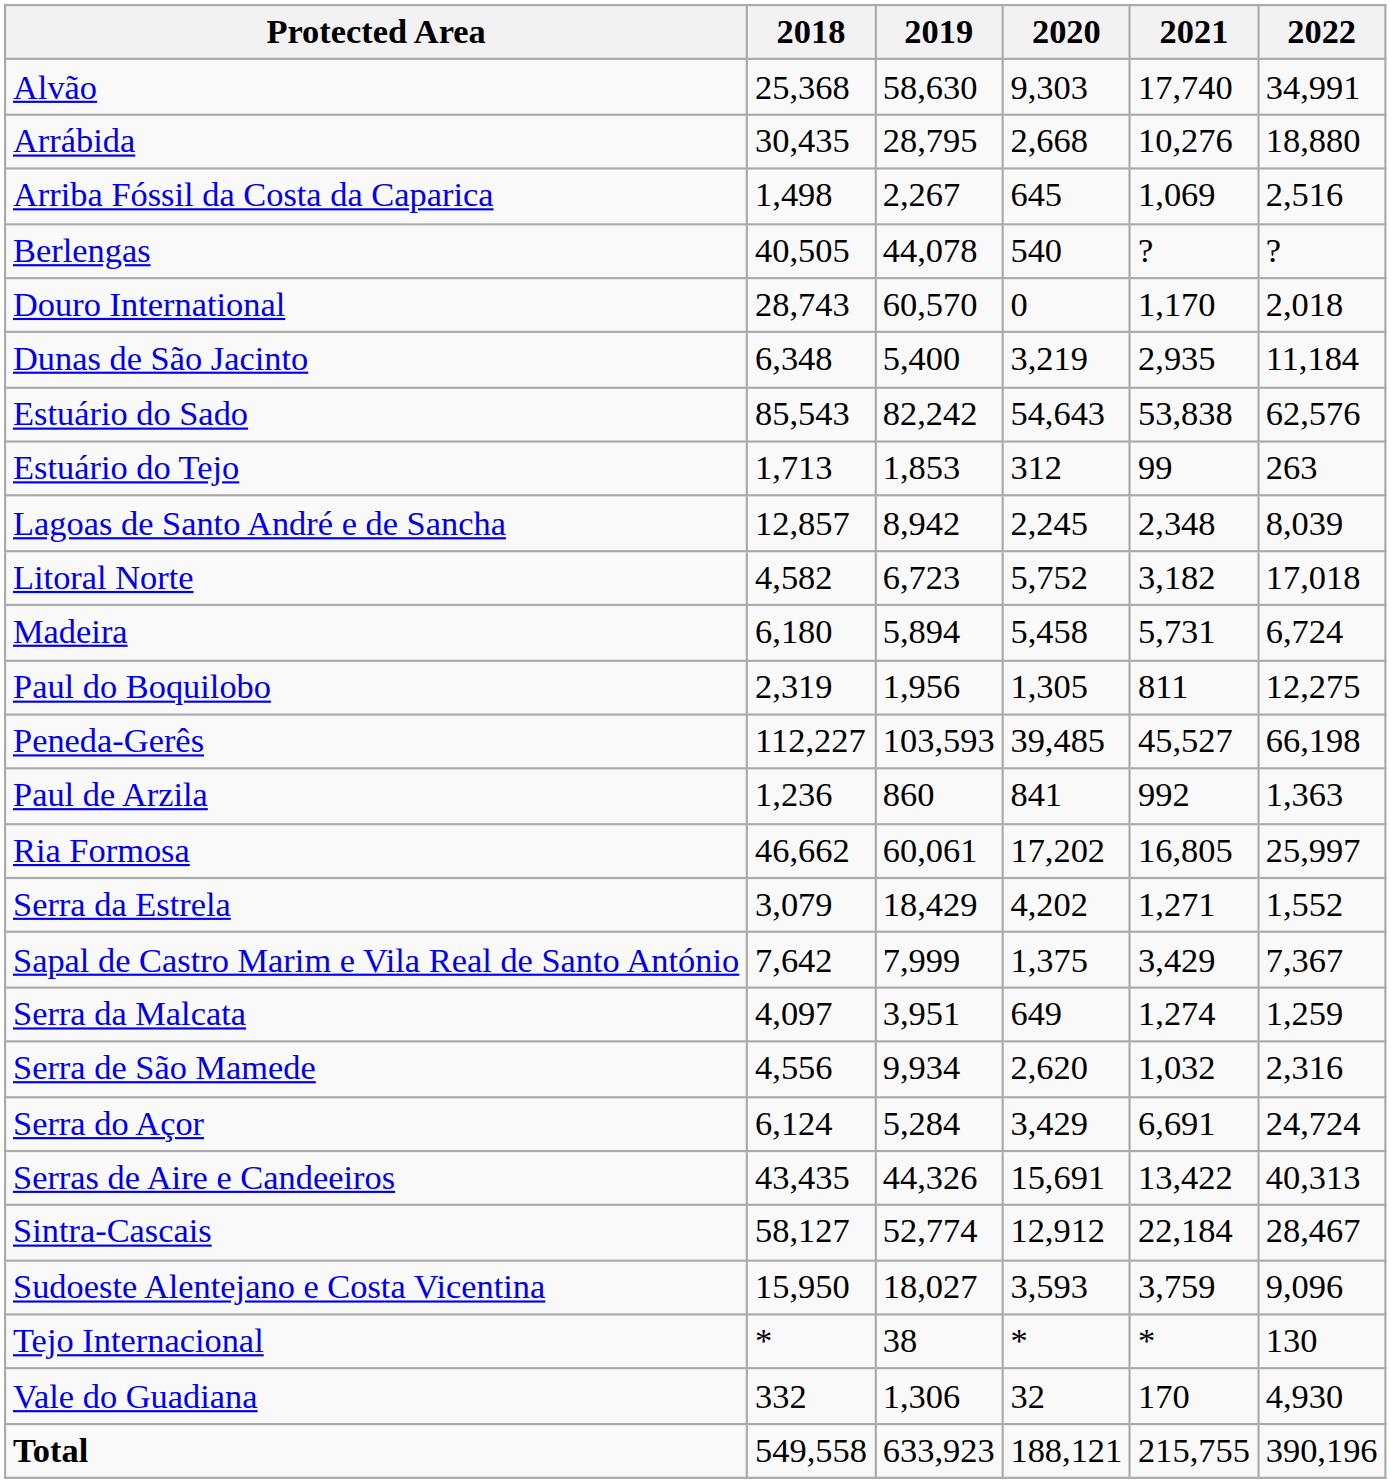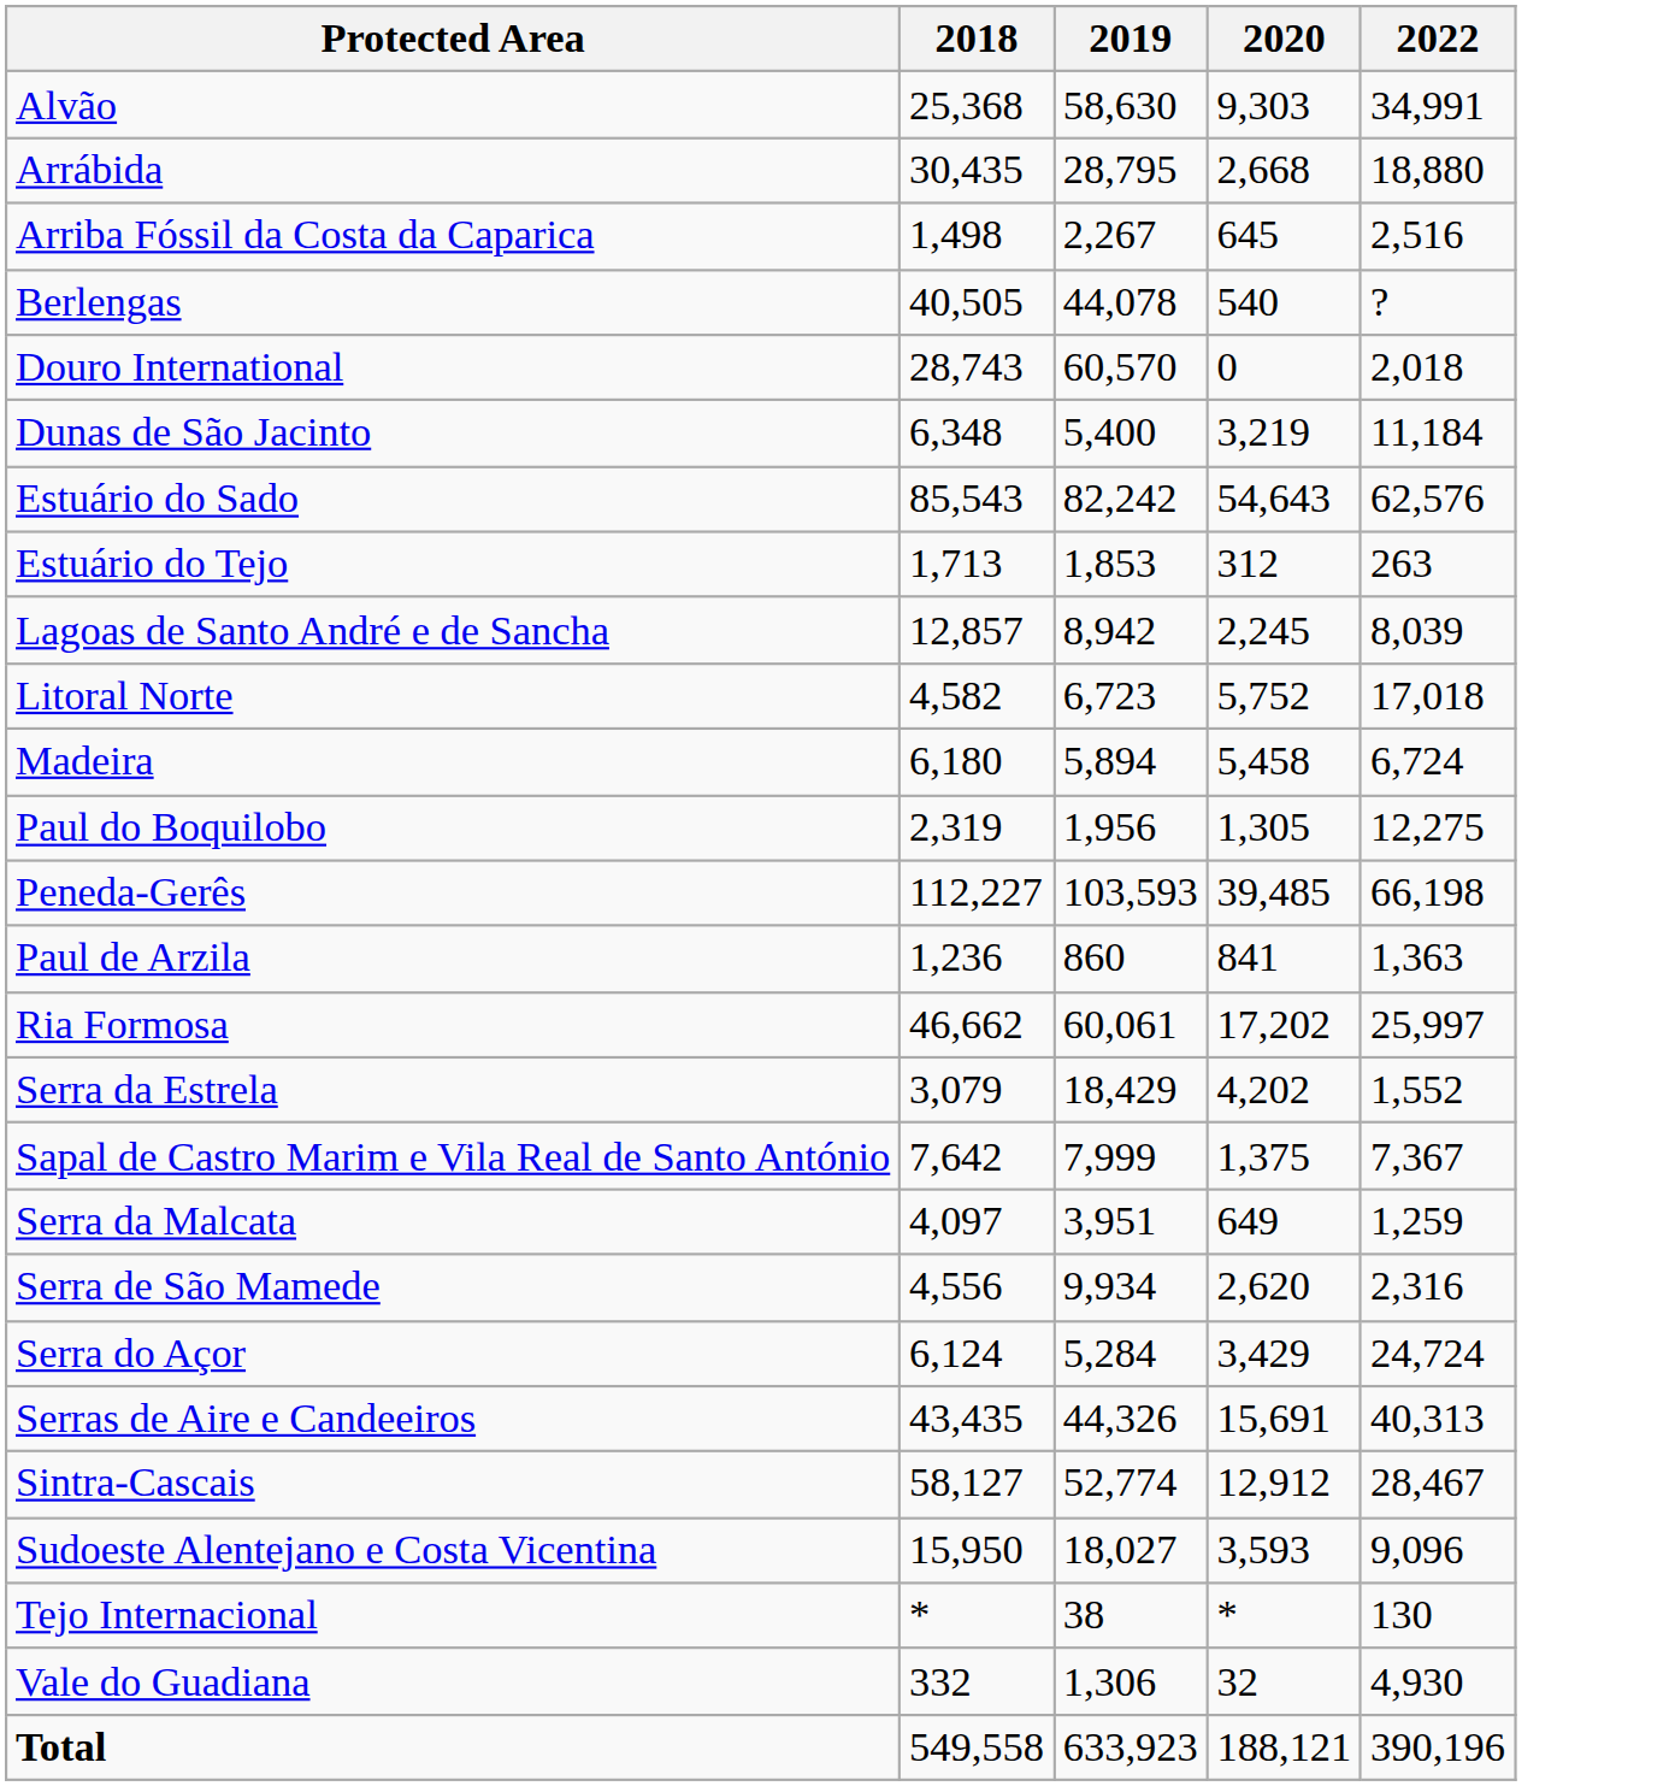- column: 2021 | 17,740 | 10,276 | 1,069 | ? | 1,170 | 2,935 | 53,838 | 99 | 2,348 | 3,182 | 5,731 | 811 | 45,527 | 992 | 16,805 | 1,271 | 3,429 | 1,274 | 1,032 | 6,691 | 13,422 | 22,184 | 3,759 | * | 170 | 215,755
